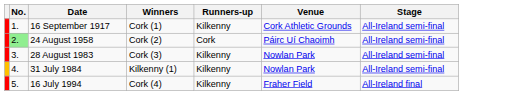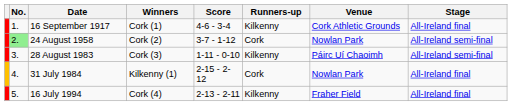+ column: Score | 4-6 - 3-4 | 3-7 - 1-12 | 1-11 - 0-10 | 2-15 - 2-12 | 2-13 - 2-11
16 September 1917 | Stage: All-Ireland semi-final -> All-Ireland final
24 August 1958 | Venue: Páirc Uí Chaoimh -> Nowlan Park
28 August 1983 | Venue: Nowlan Park -> Páirc Uí Chaoimh
31 July 1984 | Runners-up: Kilkenny -> Cork
31 July 1984 | Stage: All-Ireland semi-final -> All-Ireland final
